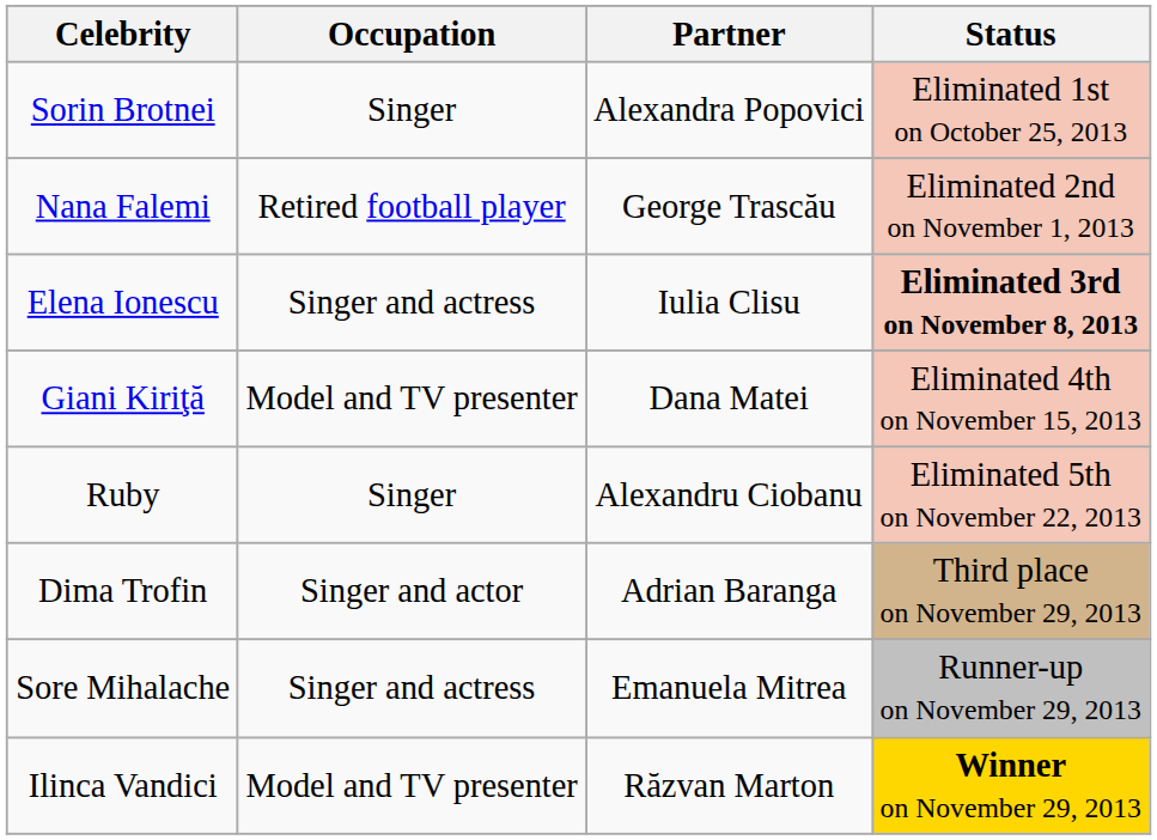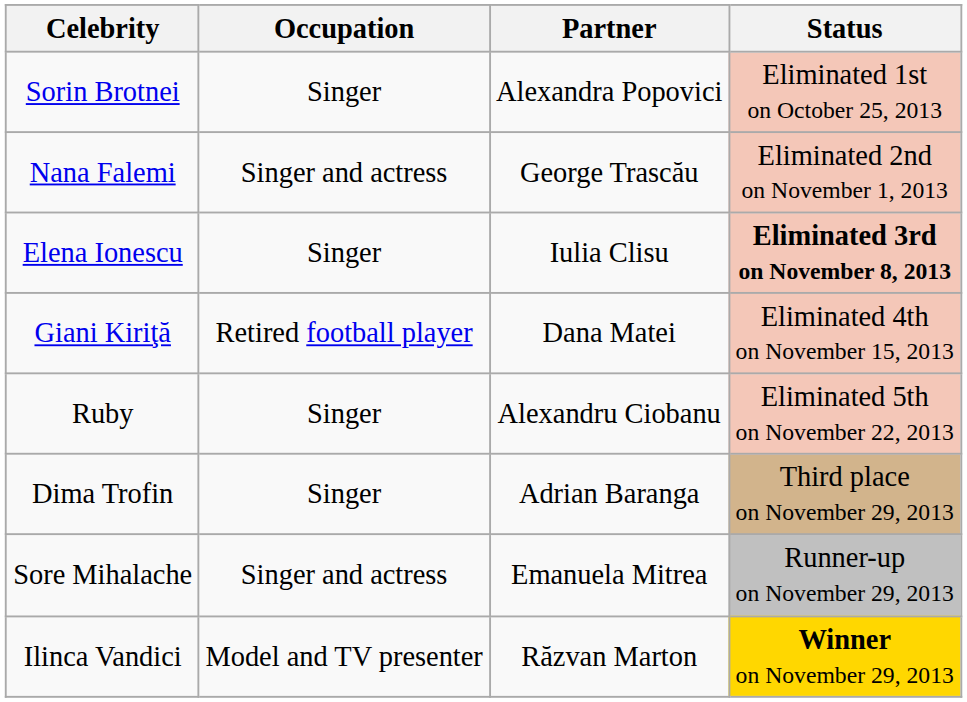Nana Falemi | Occupation: Retired football player -> Singer and actress
Elena Ionescu | Occupation: Singer and actress -> Singer
Giani Kiriţă | Occupation: Model and TV presenter -> Retired football player
Dima Trofin | Occupation: Singer and actor -> Singer
